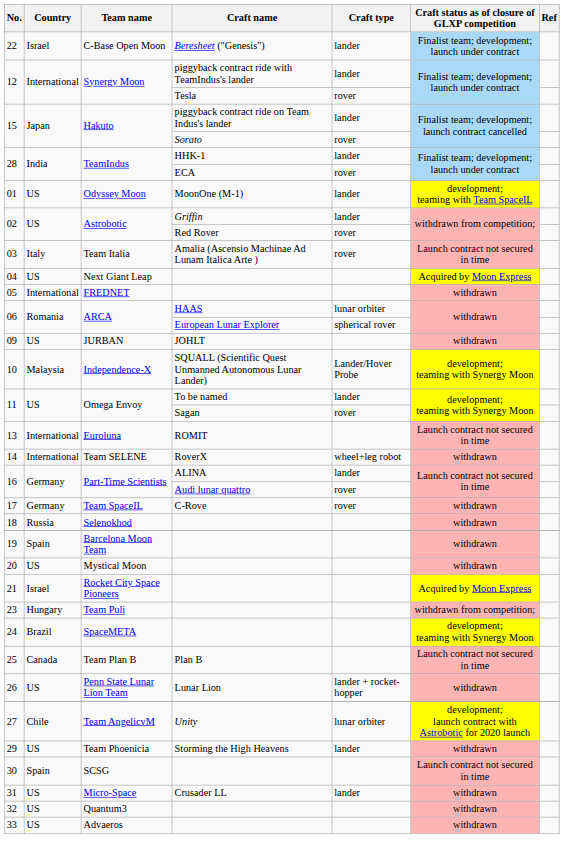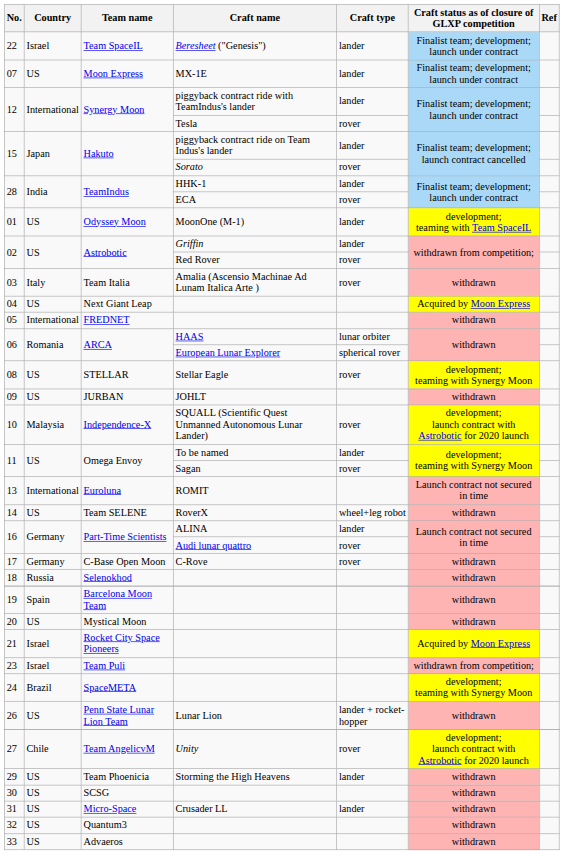22 | Team name: C-Base Open Moon -> Team SpaceIL
+ row: 07 | US | Moon Express | MX-1E | lander | Finalist team; development; launch under contract
03 | Craft status as of closure of GLXP competition: Launch contract not secured in time -> withdrawn
+ row: 08 | US | STELLAR | Stellar Eagle | rover | development; teaming with Synergy Moon
10 | Craft type: Lander/Hover Probe -> rover
10 | Craft status as of closure of GLXP competition: development; teaming with Synergy Moon -> development; launch contract with Astrobotic for 2020 launch
14 | Country: International -> US
17 | Team name: Team SpaceIL -> C-Base Open Moon
23 | Country: Hungary -> Israel
- row: 25 | Canada | Team Plan B | Plan B | Launch contract not secured in time
27 | Craft type: lunar orbiter -> rover
30 | Country: Spain -> US
30 | Craft status as of closure of GLXP competition: Launch contract not secured in time -> withdrawn
